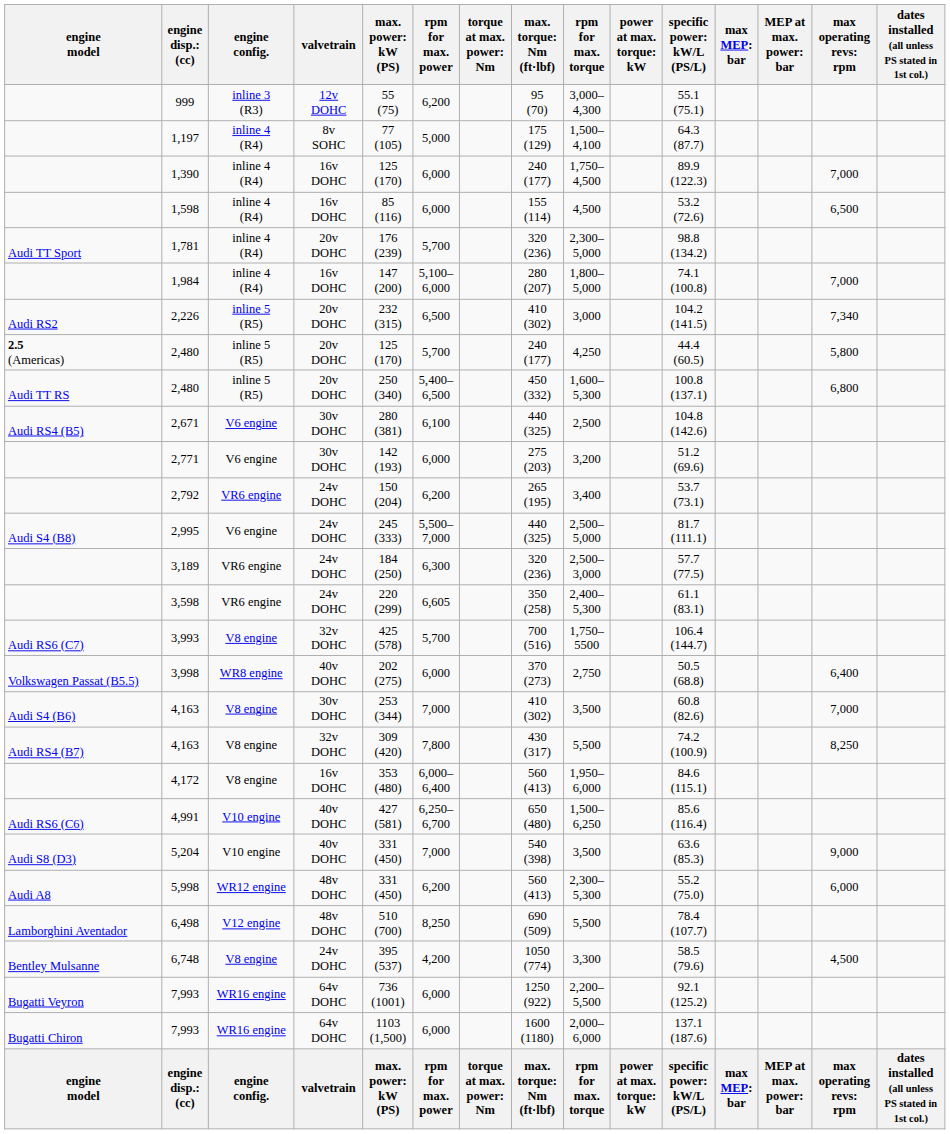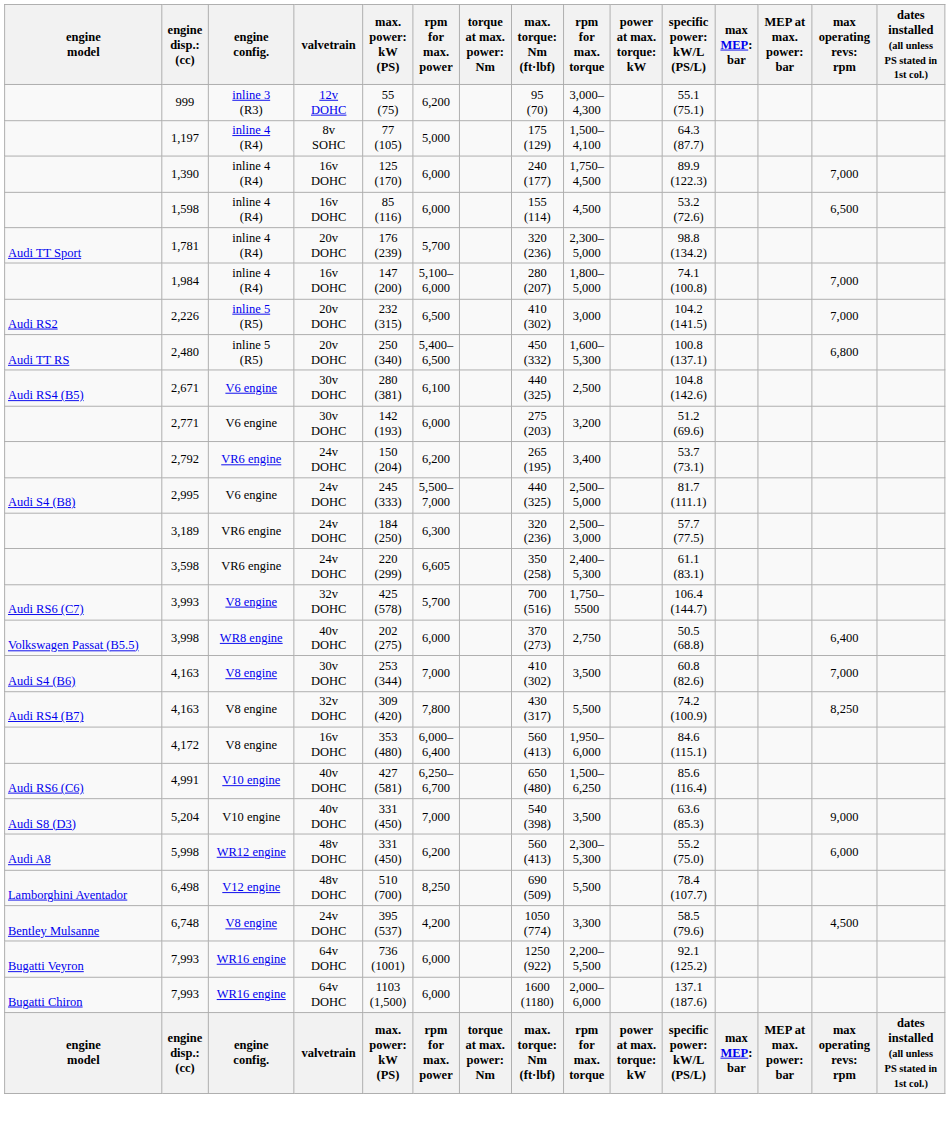2,226 | column 14: 7,340 -> 7,000
- row: 2.5 (Americas) | 2,480 | inline 5 (R5) | 20v DOHC | 125 (170) | 5,700 | 240 (177) | 4,250 | 44.4 (60.5) | 5,800
